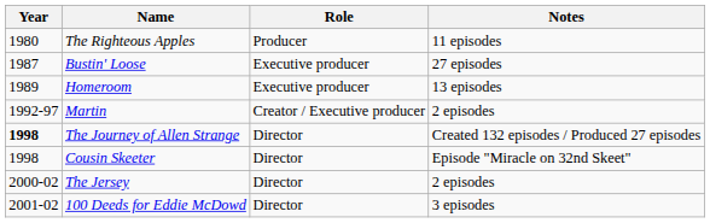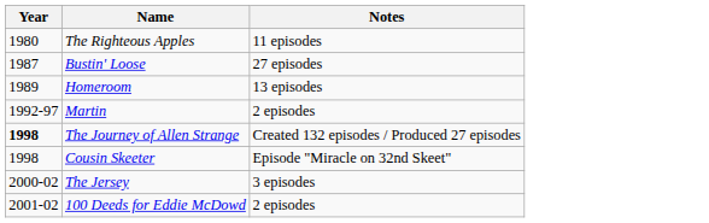- column: Role | Producer | Executive producer | Executive producer | Creator / Executive producer | Director | Director | Director | Director
The Jersey | Notes: 2 episodes -> 3 episodes
100 Deeds for Eddie McDowd | Notes: 3 episodes -> 2 episodes
